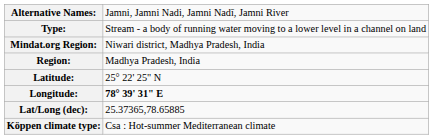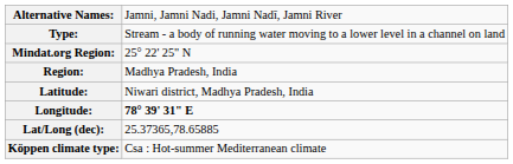Mindat.org Region: | column 2: Niwari district, Madhya Pradesh, India -> 25° 22' 25" N
Latitude: | column 2: 25° 22' 25" N -> Niwari district, Madhya Pradesh, India
